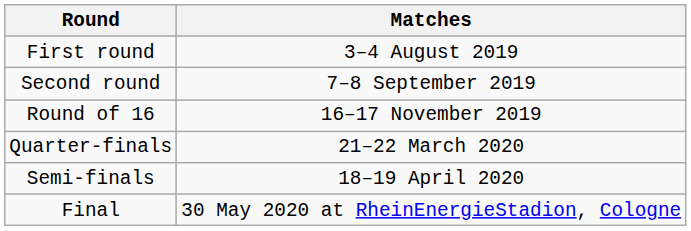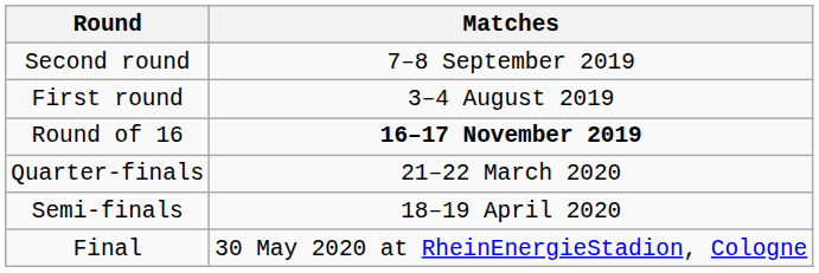rows swapped: First round <-> Second round
Round of 16 | Matches: normal -> bold
